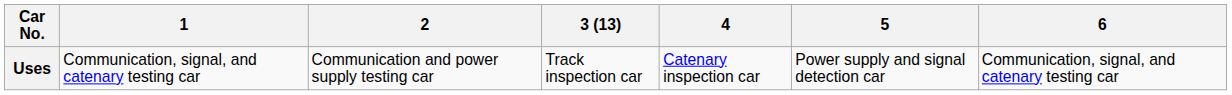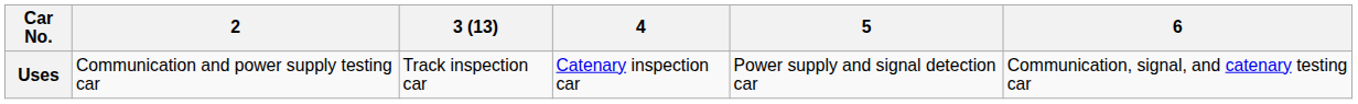- column: 1 | Communication, signal, and catenary testing car
